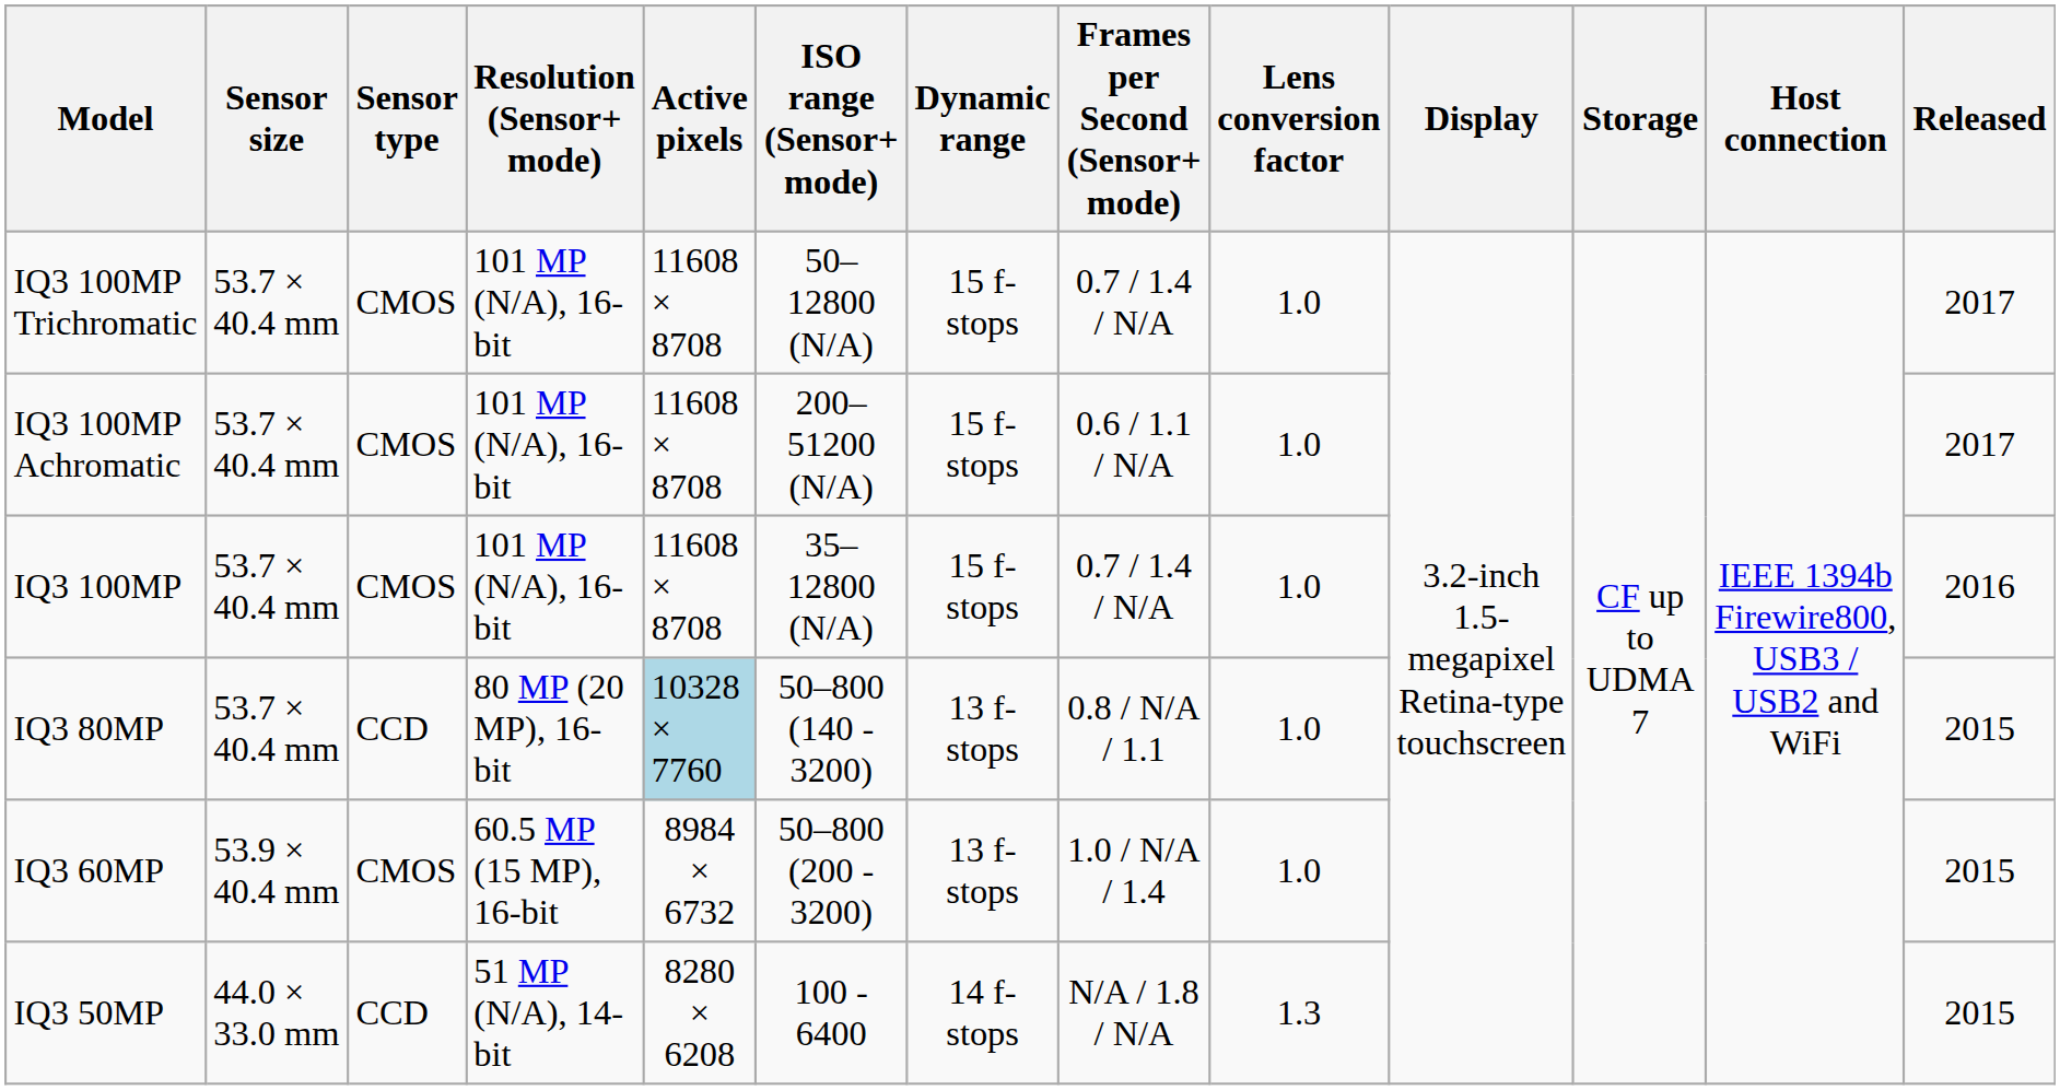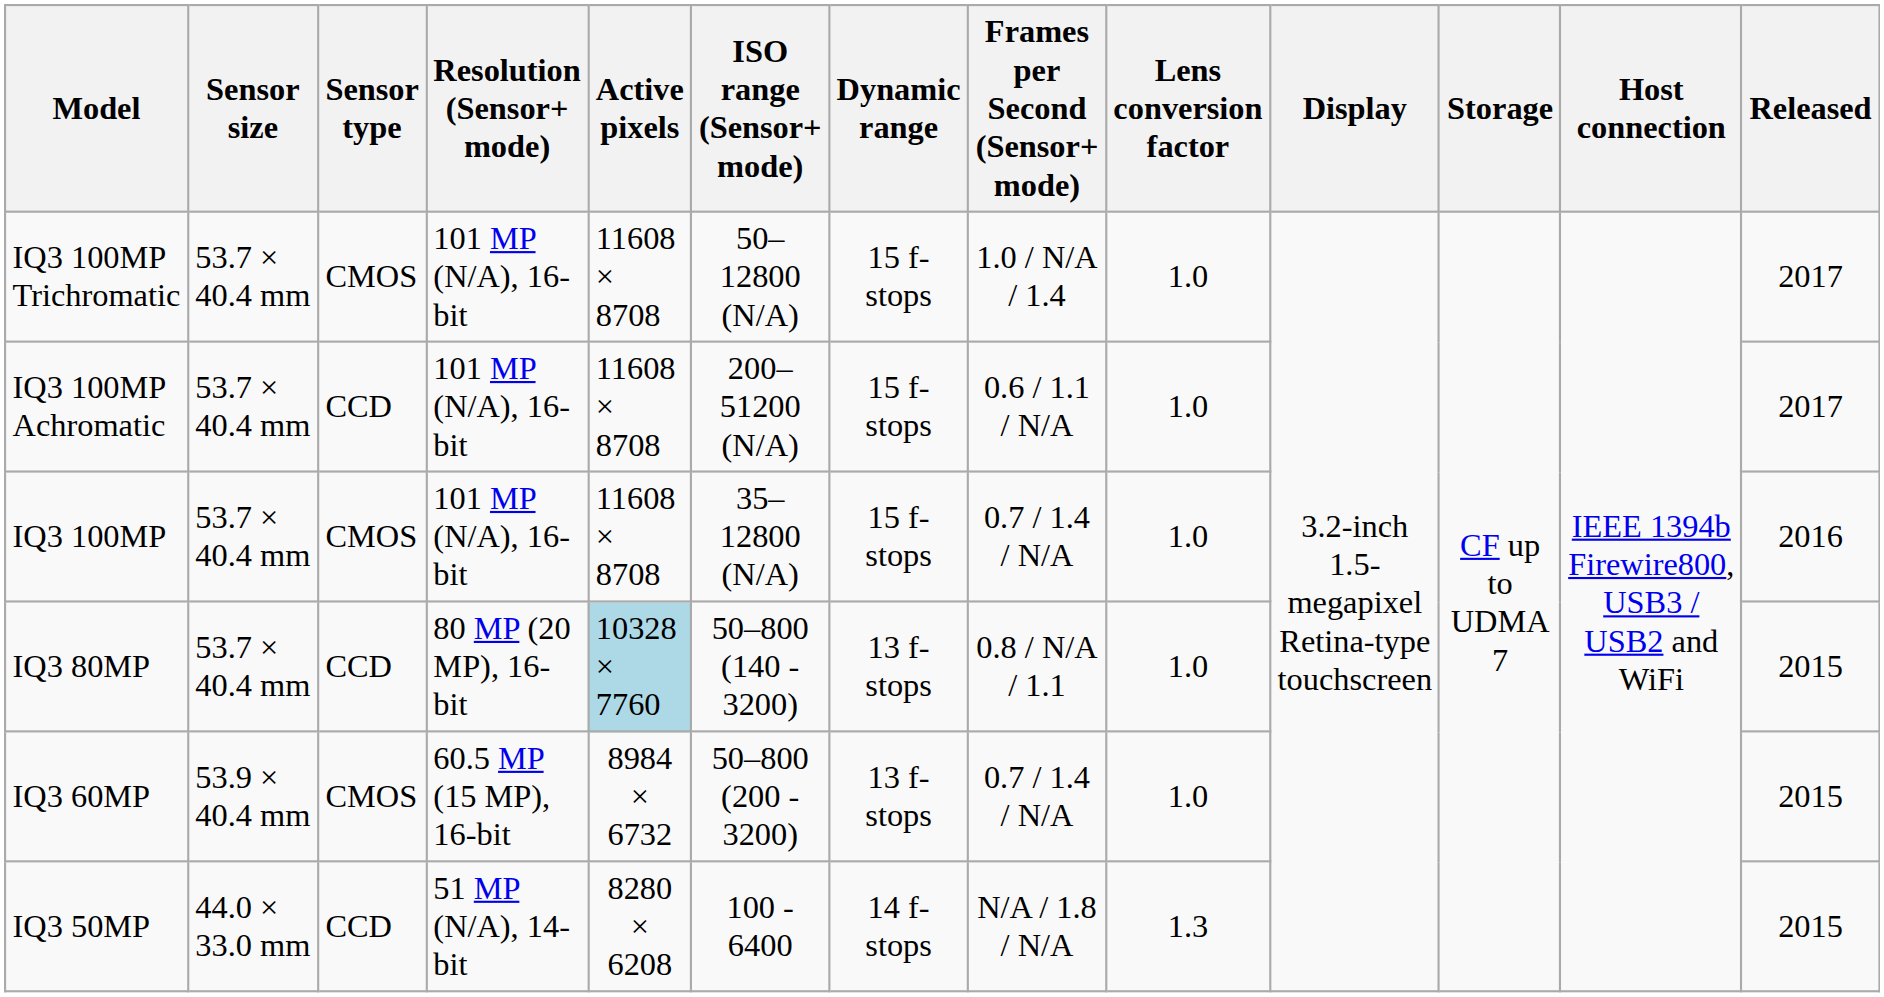IQ3 100MP Trichromatic | Frames per Second (Sensor+ mode): 0.7 / 1.4 / N/A -> 1.0 / N/A / 1.4
IQ3 100MP Achromatic | Sensor type: CMOS -> CCD
IQ3 60MP | Frames per Second (Sensor+ mode): 1.0 / N/A / 1.4 -> 0.7 / 1.4 / N/A
